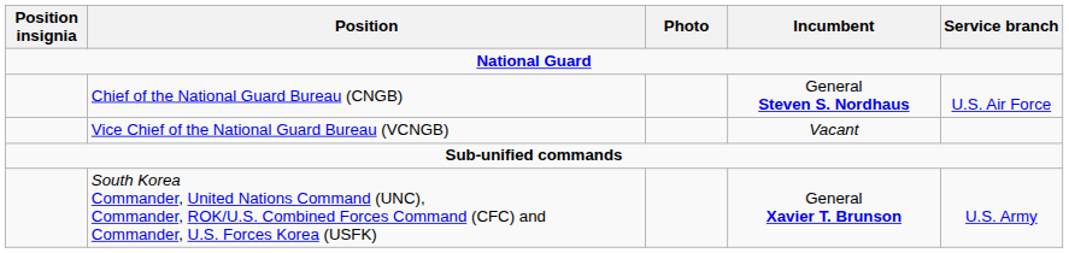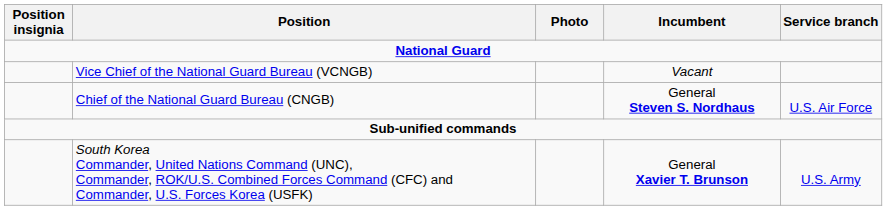rows swapped: Chief of the National Guard Bureau (CNGB) <-> Vice Chief of the National Guard Bureau (VCNGB)
